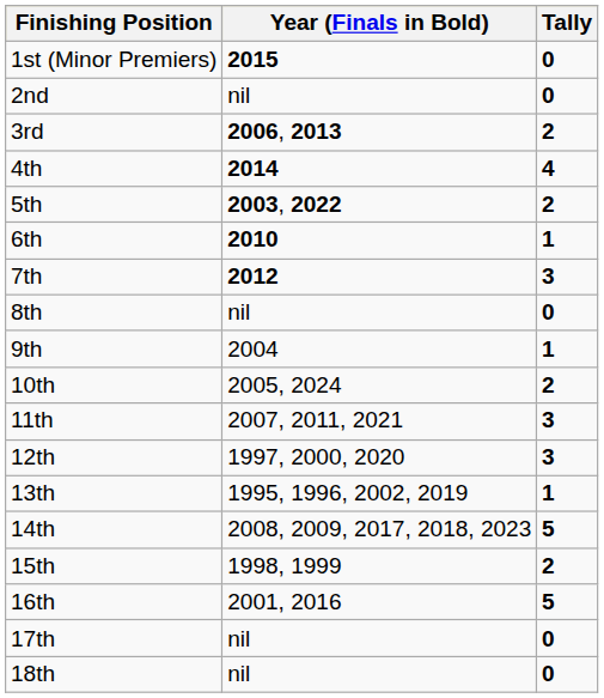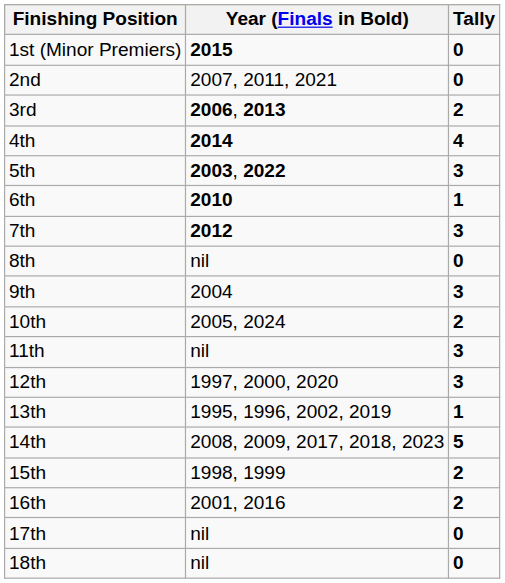2nd | Year (Finals in Bold): nil -> 2007, 2011, 2021
5th | Tally: 2 -> 3
9th | Tally: 1 -> 3
11th | Year (Finals in Bold): 2007, 2011, 2021 -> nil
16th | Tally: 5 -> 2
